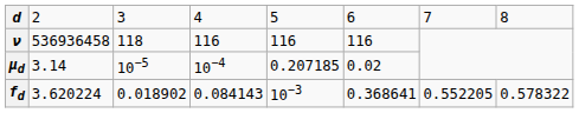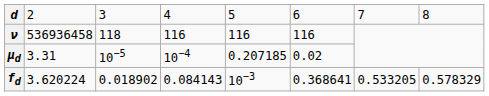μd | column 2: 3.14 -> 3.31
fd | column 7: 0.552205 -> 0.533205
fd | column 8: 0.578322 -> 0.578329
